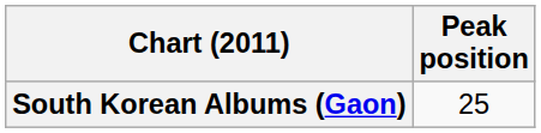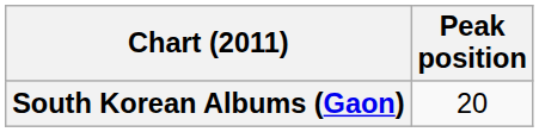South Korean Albums (Gaon) | Peak position: 25 -> 20
